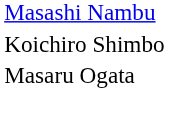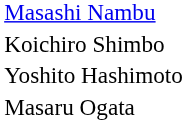+ row: Yoshito Hashimoto
